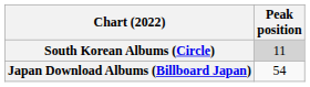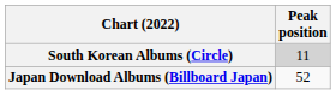Japan Download Albums (Billboard Japan) | Peak position: 54 -> 52
